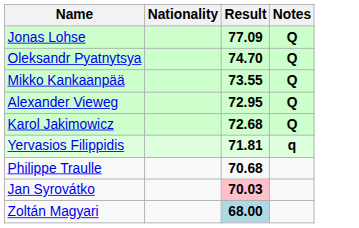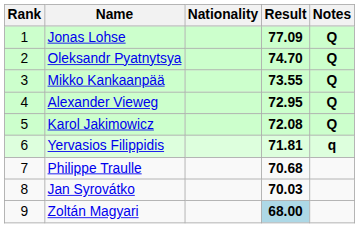+ column: Rank | 1 | 2 | 3 | 4 | 5 | 6 | 7 | 8 | 9
Karol Jakimowicz | Result: 72.68 -> 72.08
Jan Syrovátko | Result: pink background -> no background
